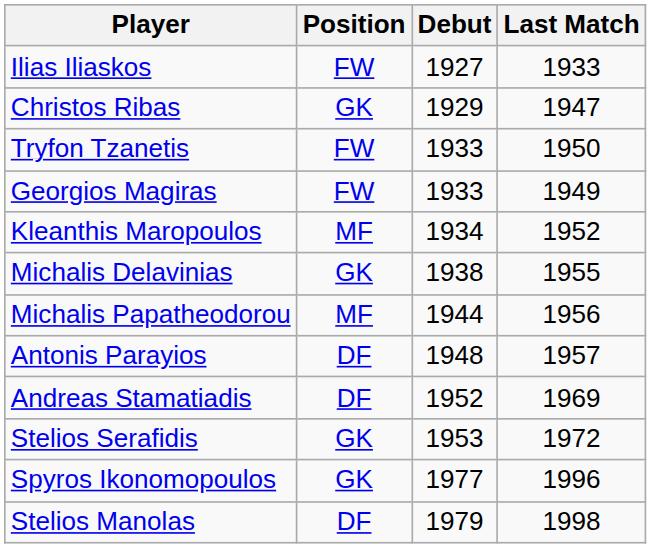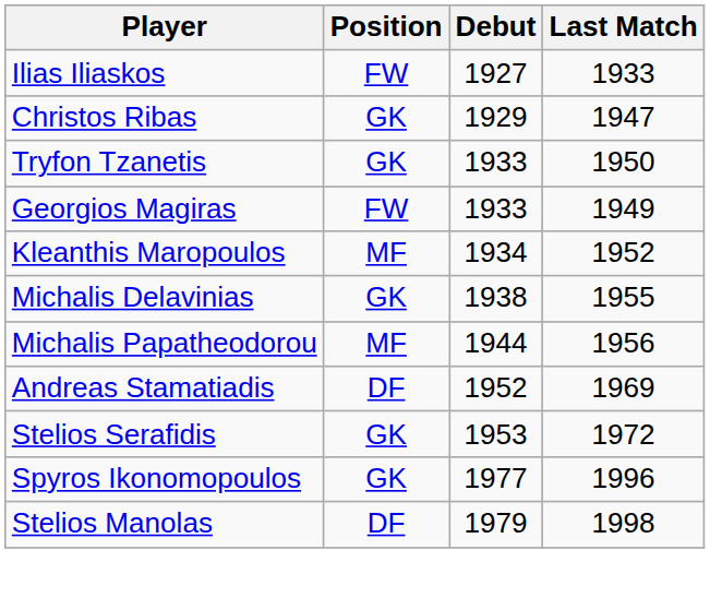Tryfon Tzanetis | Position: FW -> GK
- row: Antonis Parayios | DF | 1948 | 1957
